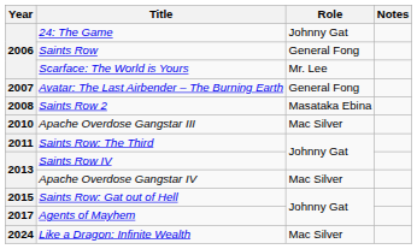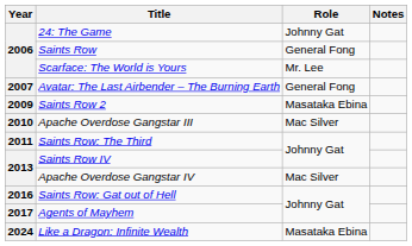Saints Row 2 | Year: 2008 -> 2009
Saints Row: Gat out of Hell | Year: 2015 -> 2016
Like a Dragon: Infinite Wealth | Role: Mac Silver -> Masataka Ebina
